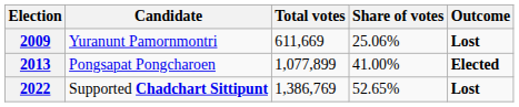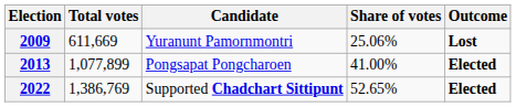columns swapped: Candidate <-> Total votes
2022 | Outcome: Lost -> Elected
